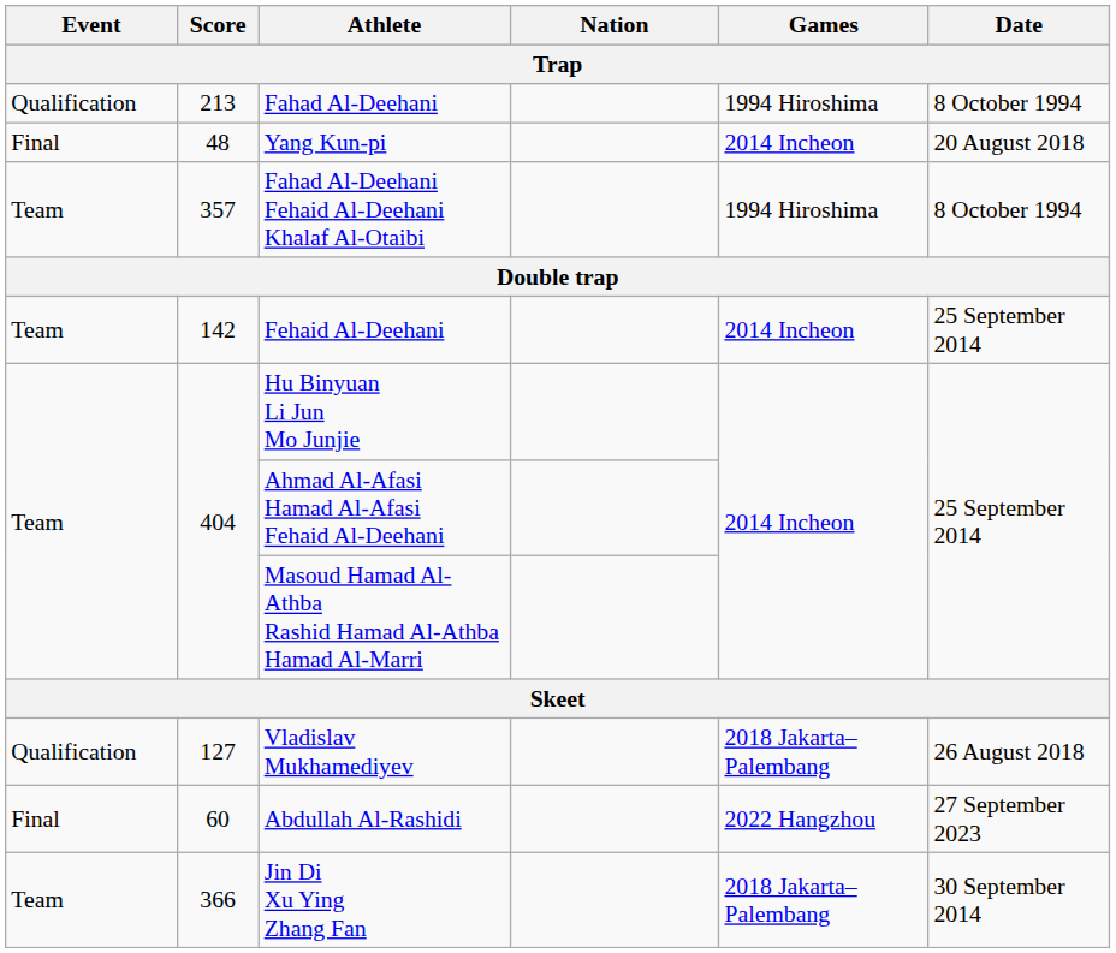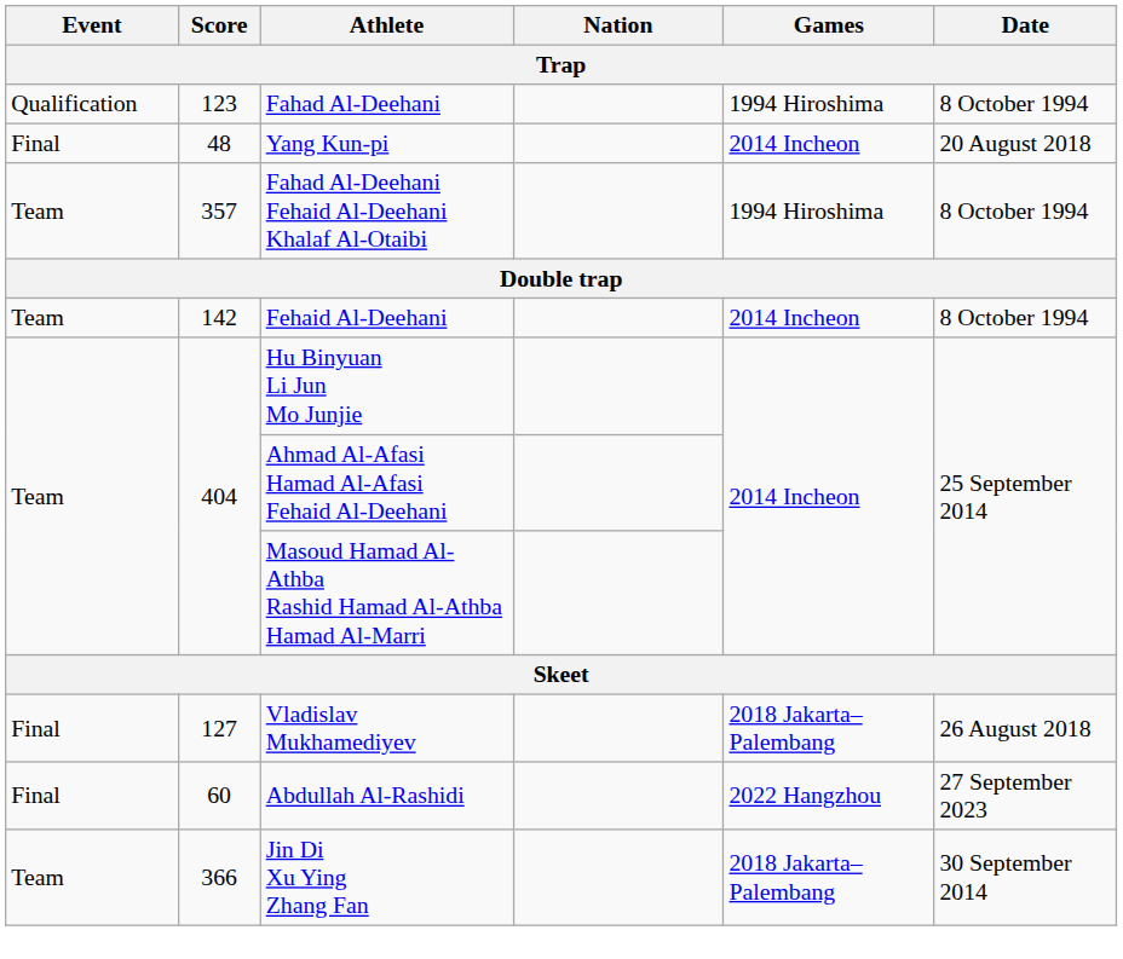Fahad Al-Deehani | Score: 213 -> 123
Fehaid Al-Deehani | Date: 25 September 2014 -> 8 October 1994
Vladislav Mukhamediyev | Event: Qualification -> Final
